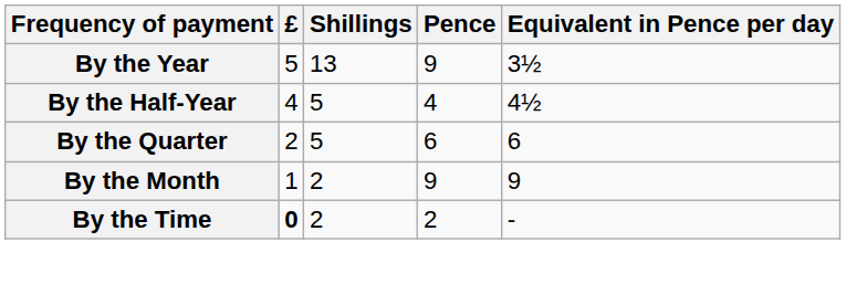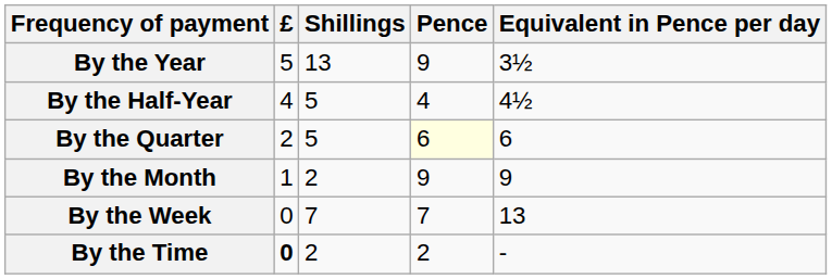By the Quarter | Pence: no background -> lightyellow background
+ row: By the Week | 0 | 7 | 7 | 13
